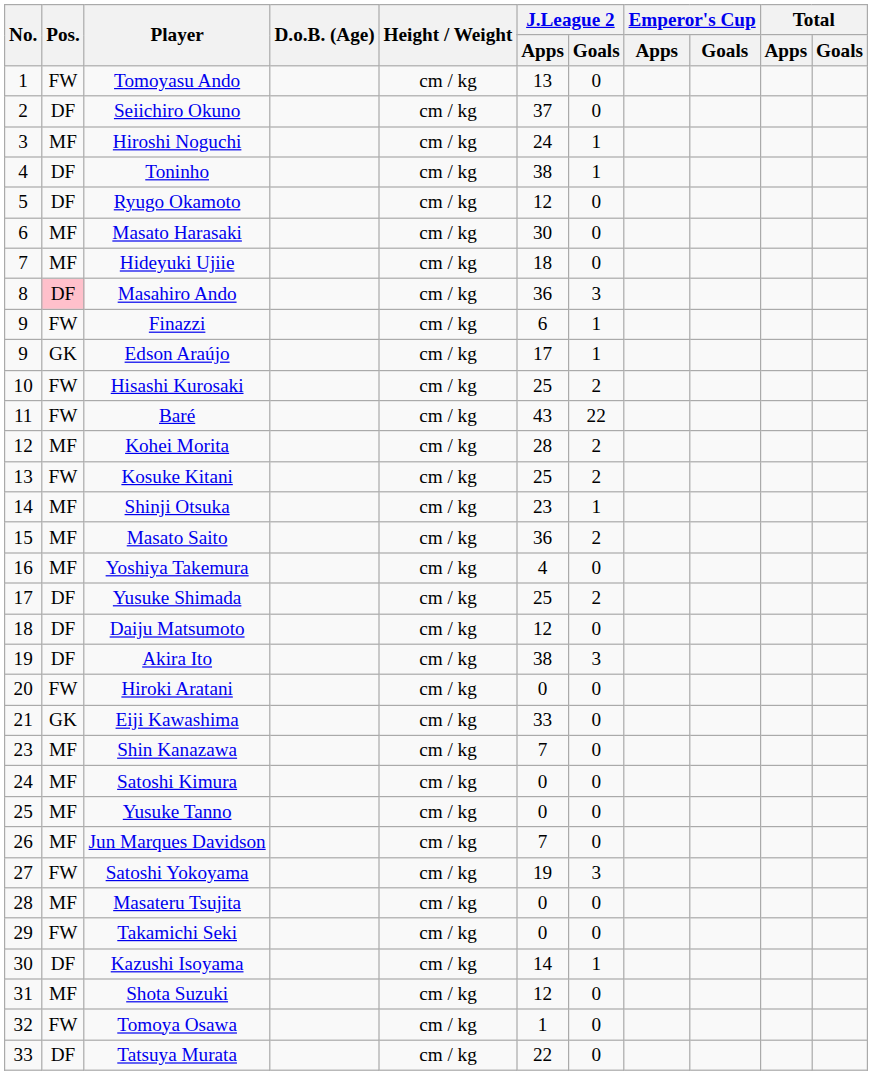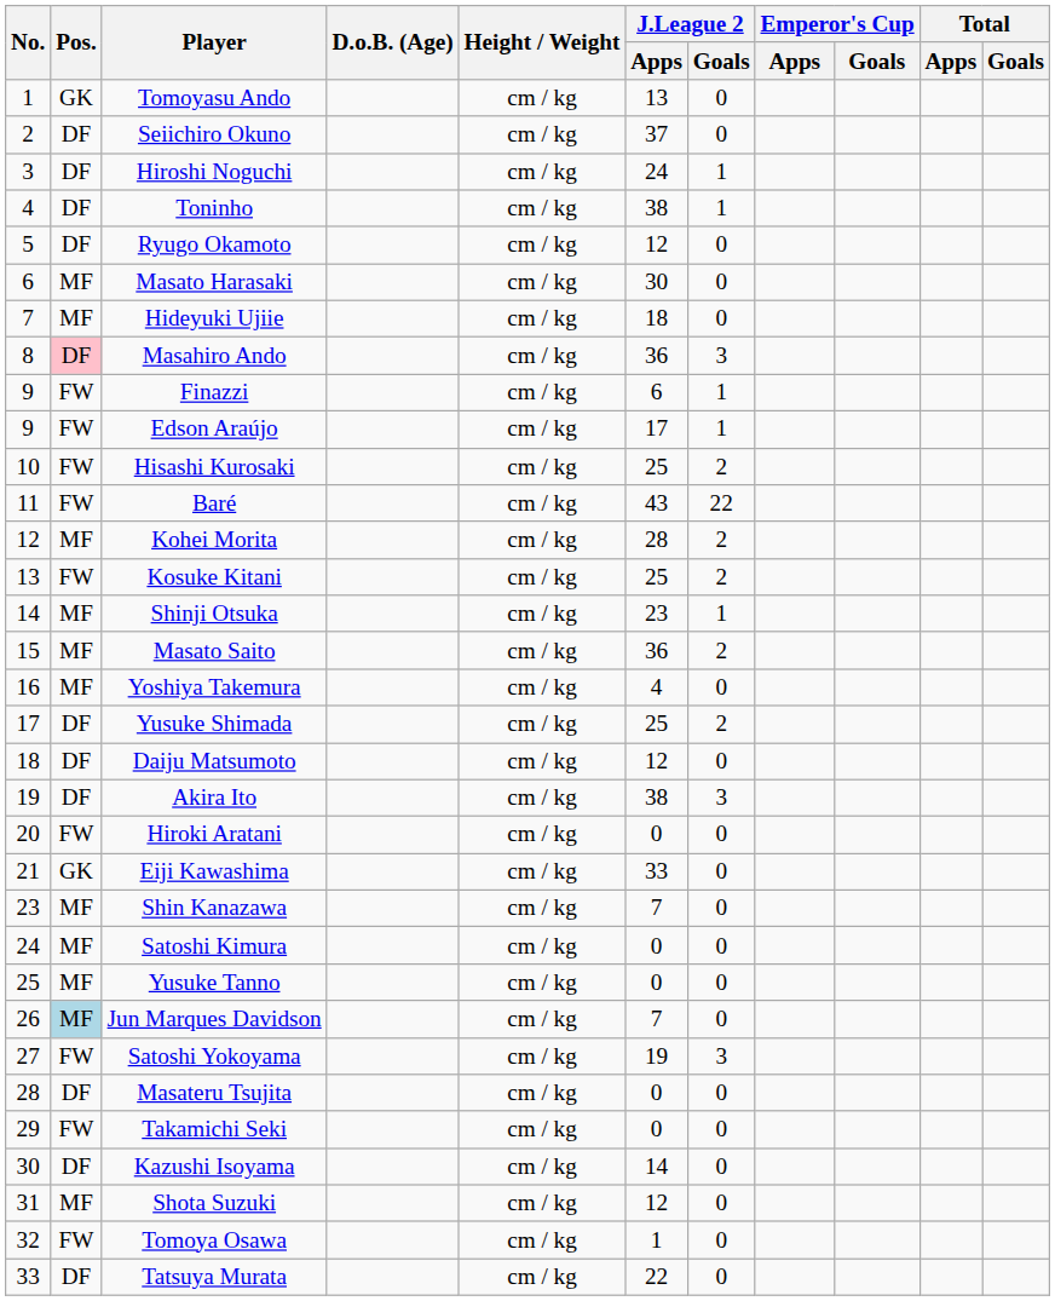Tomoyasu Ando | Pos.: FW -> GK
Hiroshi Noguchi | Pos.: MF -> DF
Edson Araújo | Pos.: GK -> FW
Jun Marques Davidson | Pos.: no background -> lightblue background
Masateru Tsujita | Pos.: MF -> DF
Kazushi Isoyama | J.League 2 / Goals: 1 -> 0
